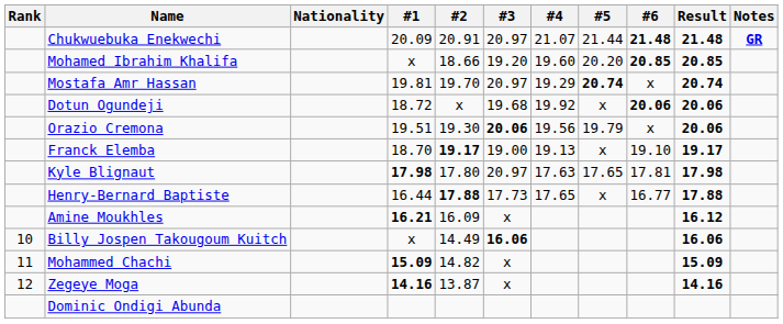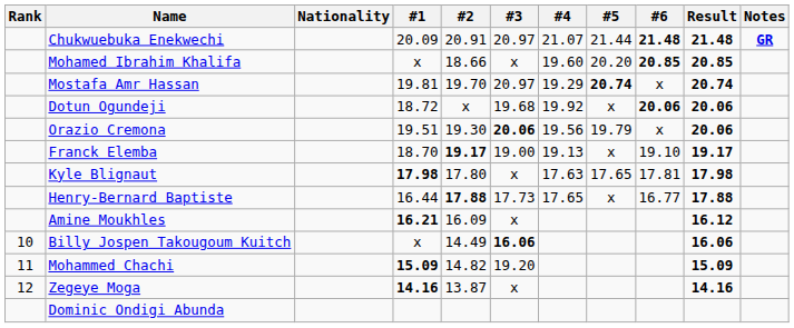Mohamed Ibrahim Khalifa | #3: 19.20 -> x
Kyle Blignaut | #3: 20.97 -> x
Mohammed Chachi | #3: x -> 19.20
